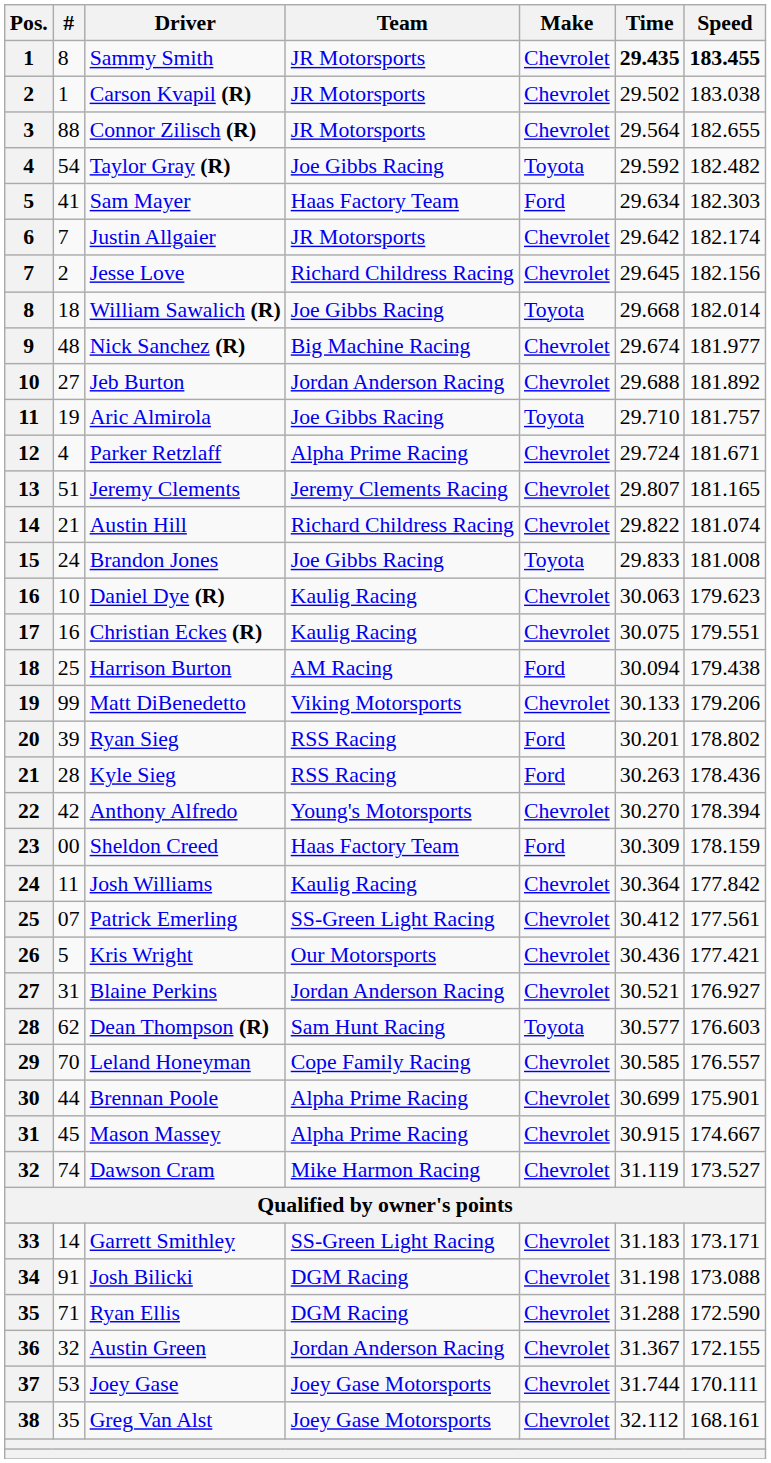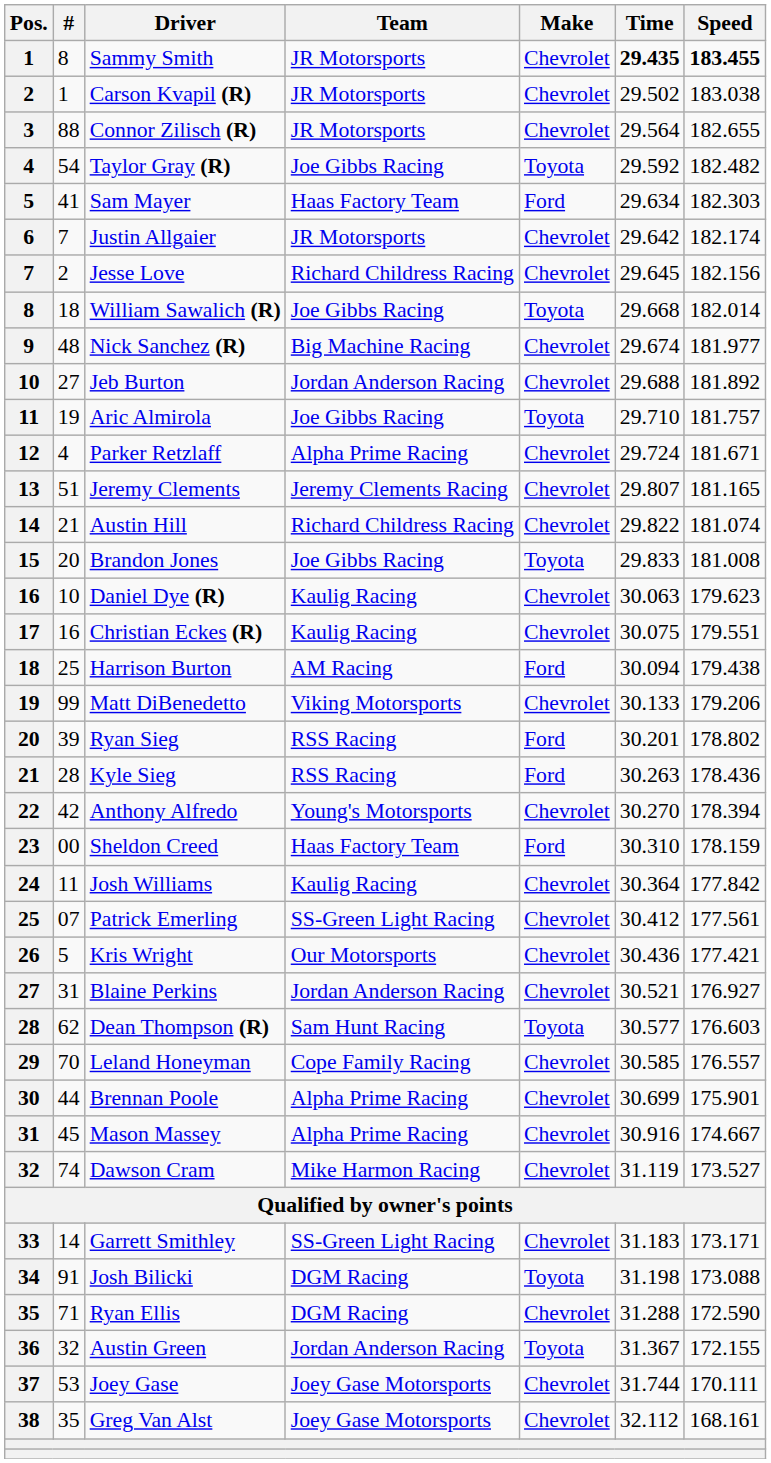Brandon Jones | #: 24 -> 20
Sheldon Creed | Time: 30.309 -> 30.310
Mason Massey | Time: 30.915 -> 30.916
Josh Bilicki | Make: Chevrolet -> Toyota
Austin Green | Make: Chevrolet -> Toyota
